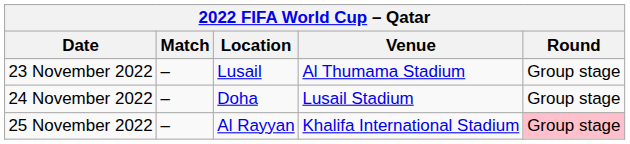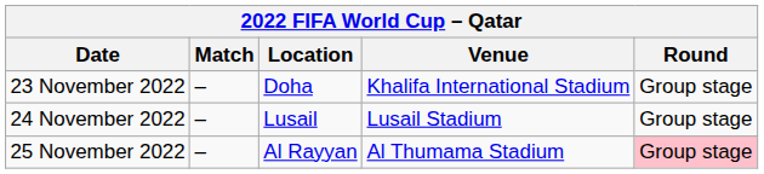23 November 2022 | Location: Lusail -> Doha
23 November 2022 | Venue: Al Thumama Stadium -> Khalifa International Stadium
24 November 2022 | Location: Doha -> Lusail
25 November 2022 | Venue: Khalifa International Stadium -> Al Thumama Stadium
